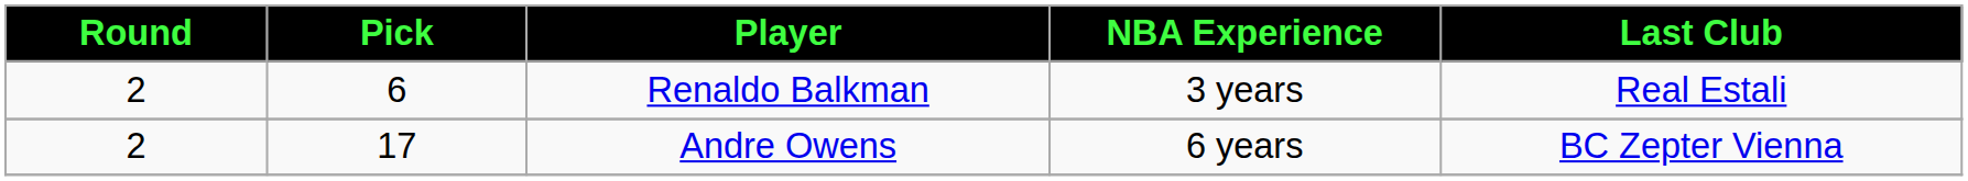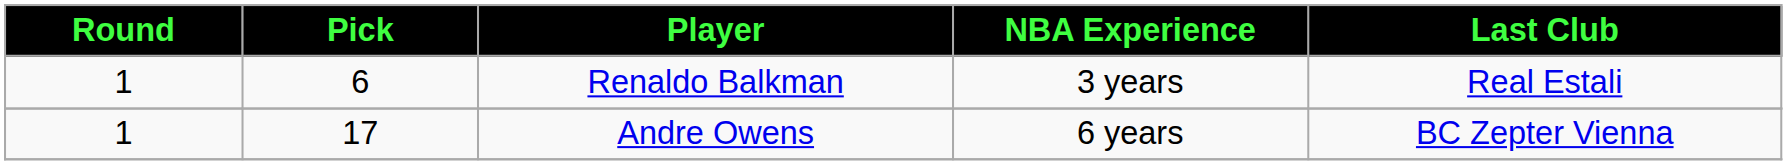Renaldo Balkman | Round: 2 -> 1
Andre Owens | Round: 2 -> 1
